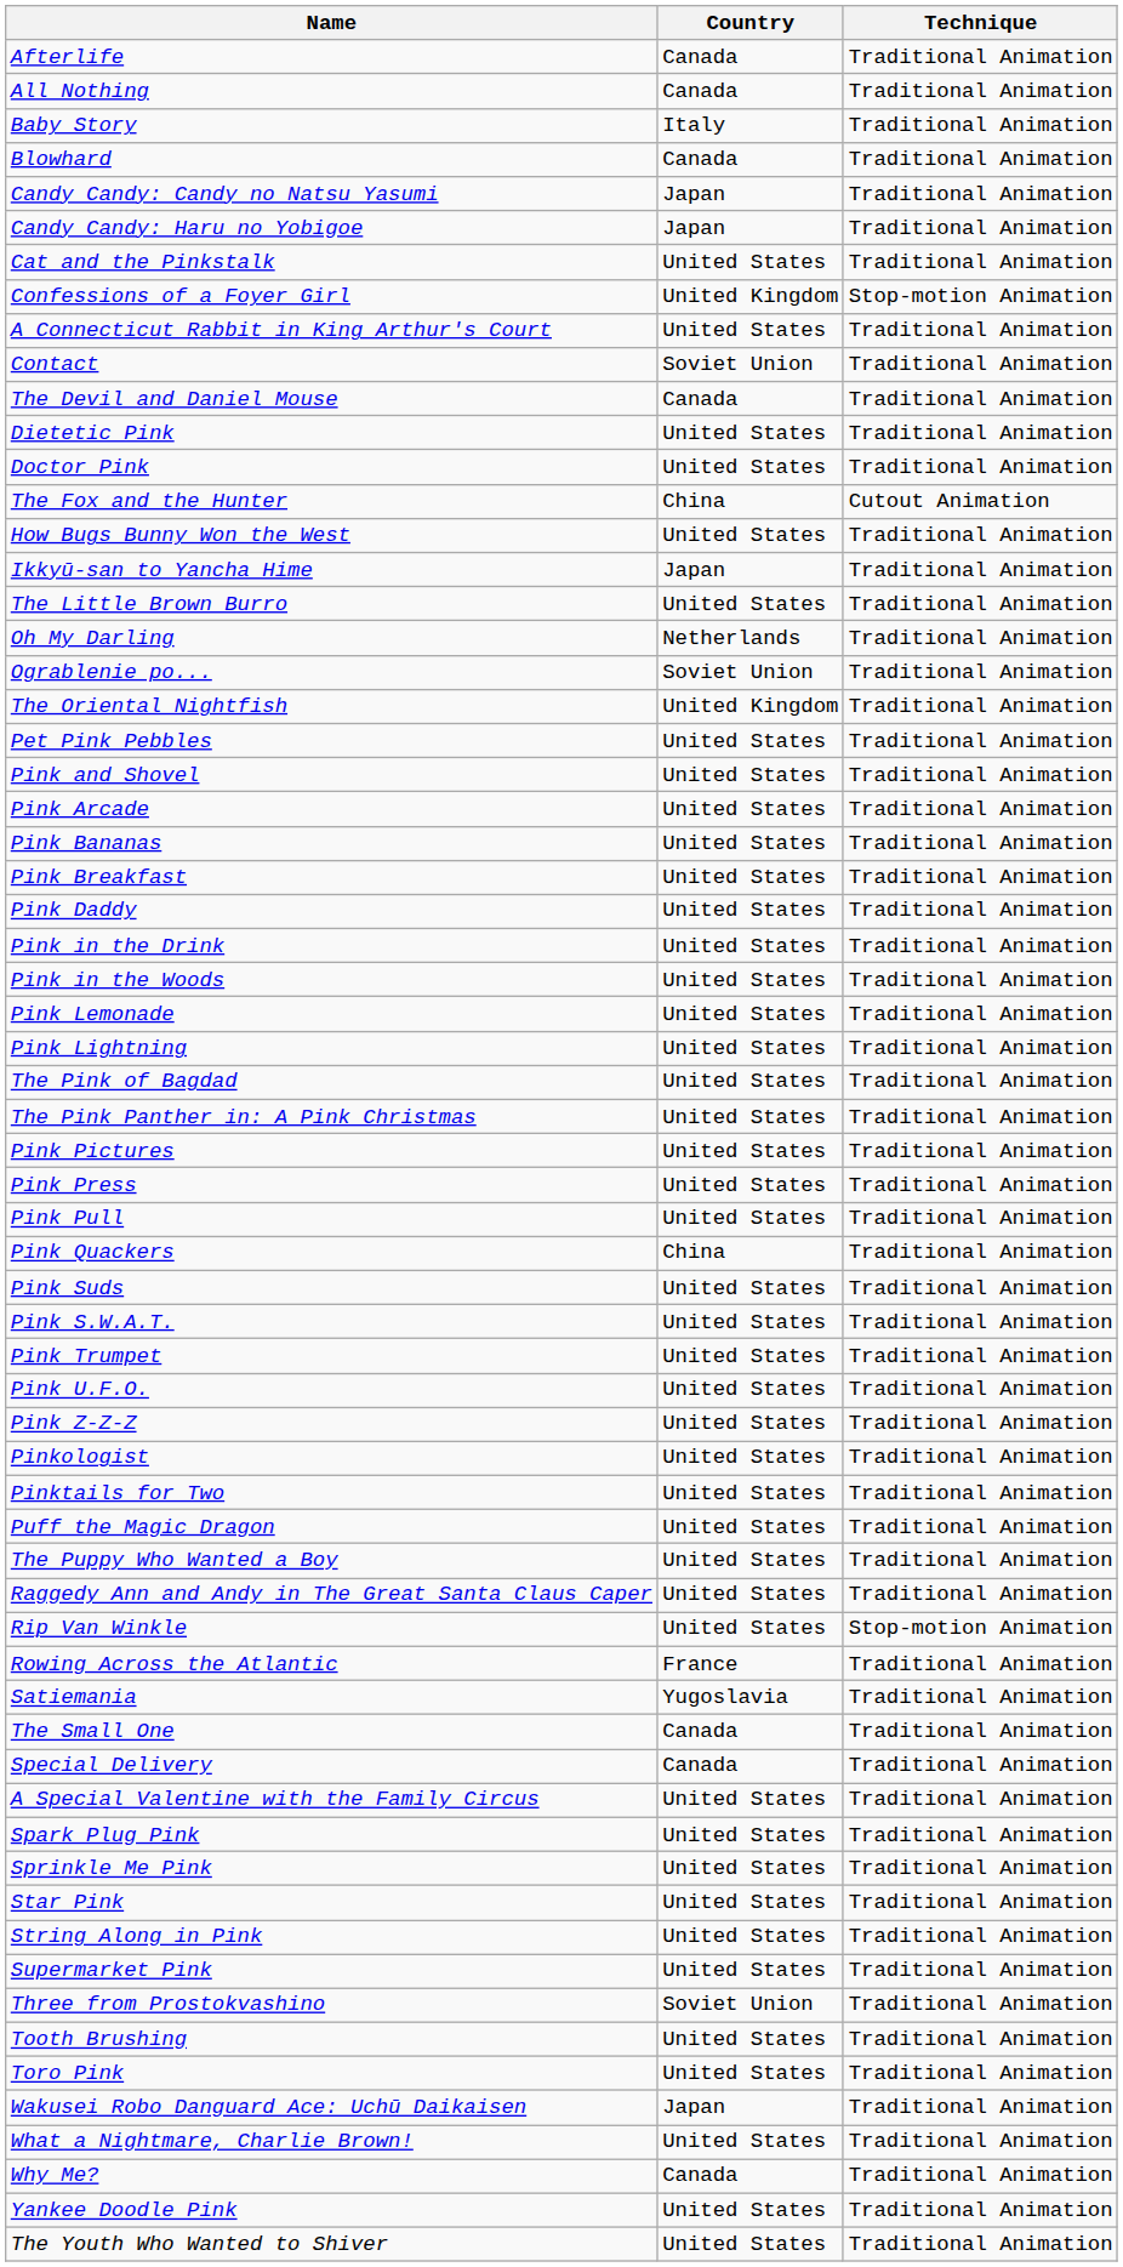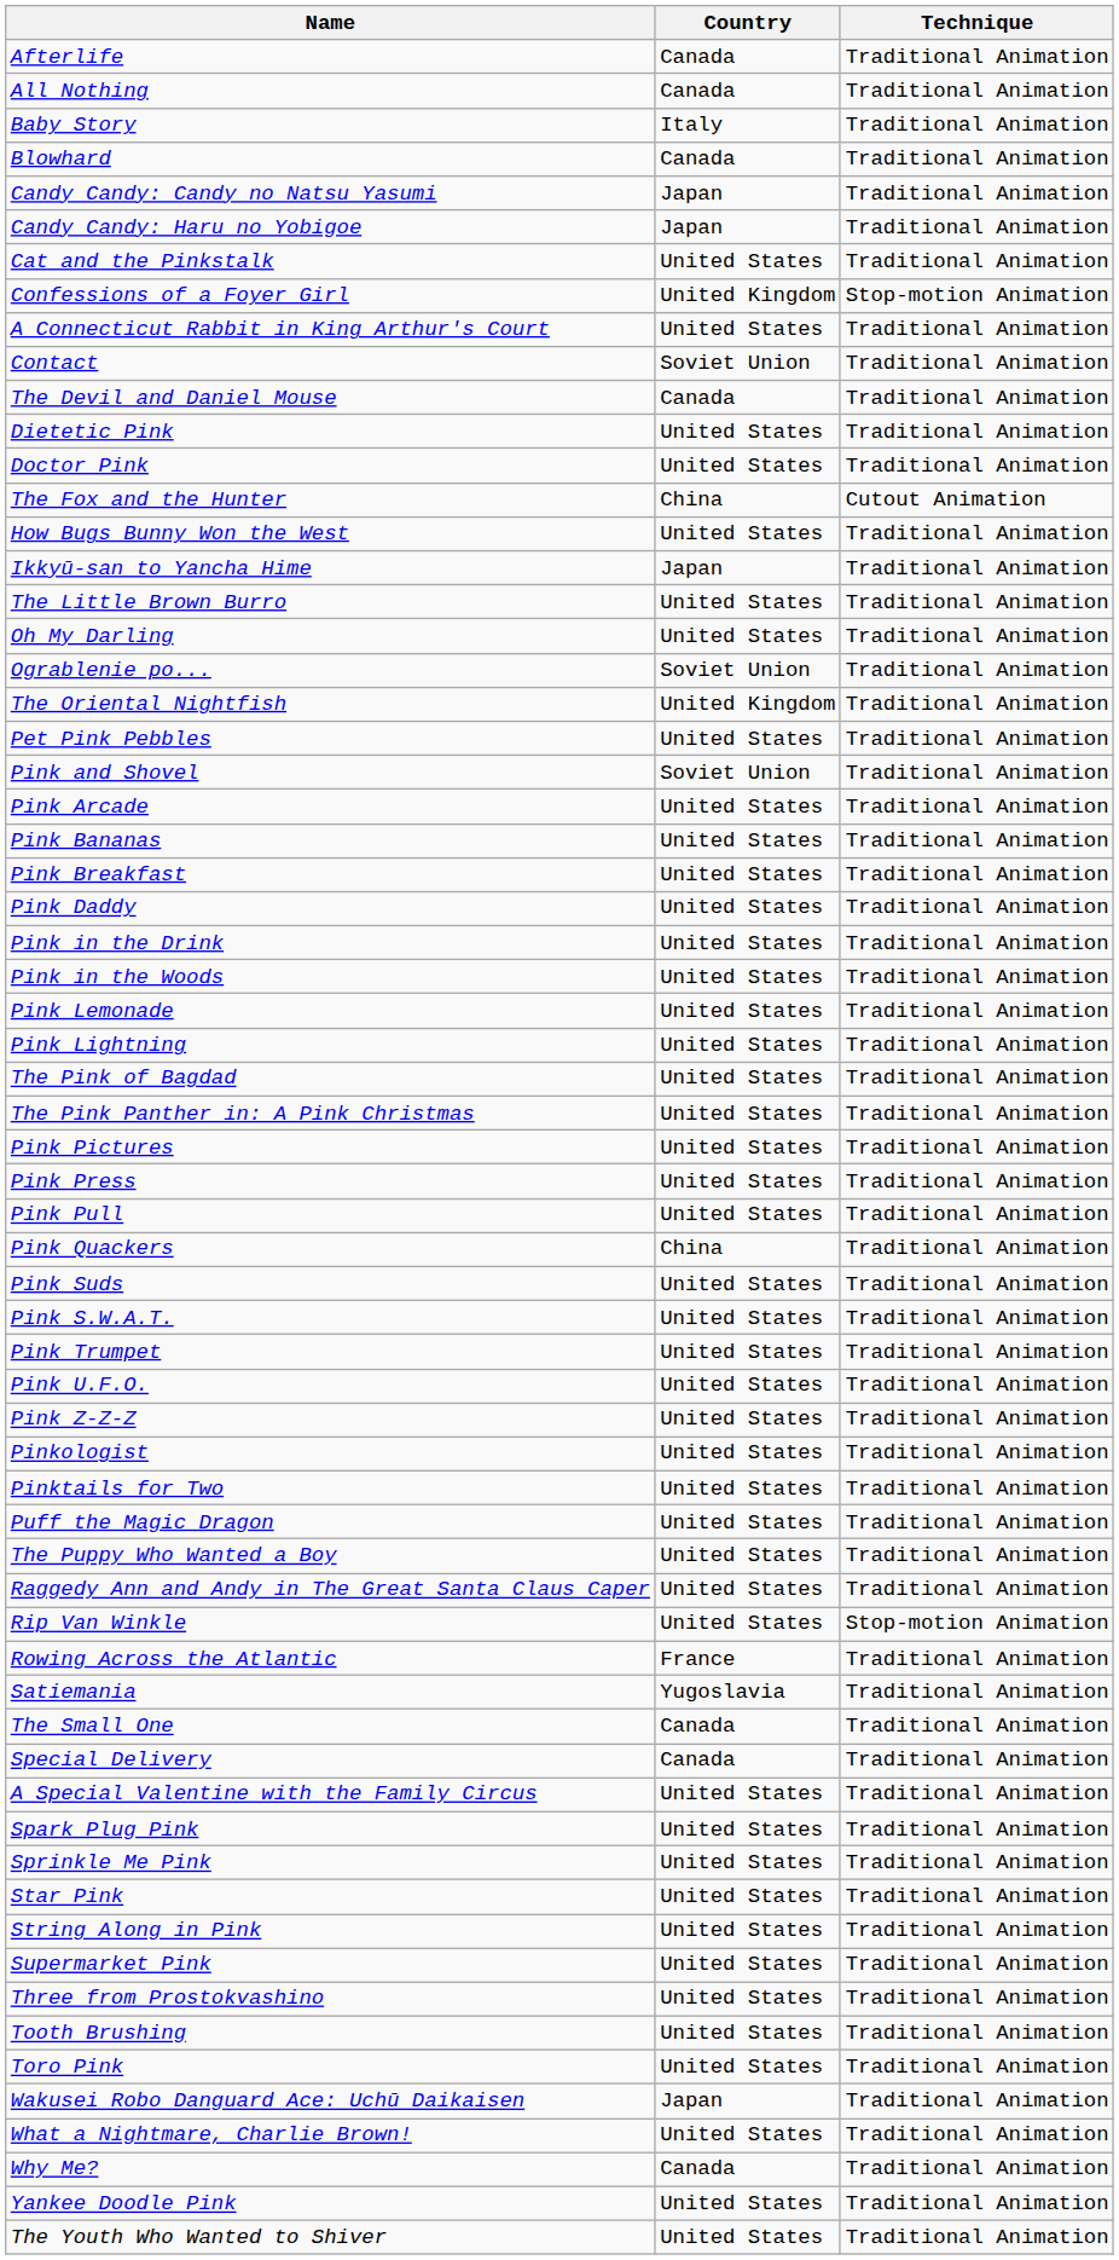Oh My Darling | Country: Netherlands -> United States
Pink and Shovel | Country: United States -> Soviet Union
Three from Prostokvashino | Country: Soviet Union -> United States
